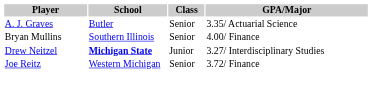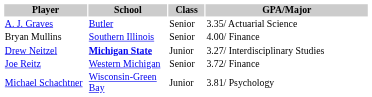+ row: Michael Schachtner | Wisconsin-Green Bay | Junior | 3.81/ Psychology
